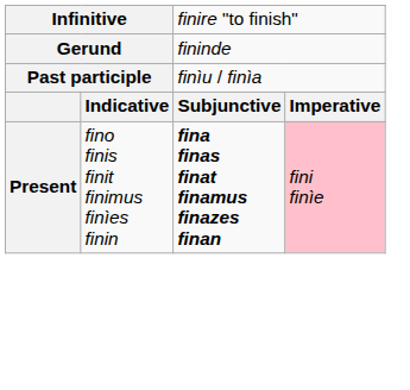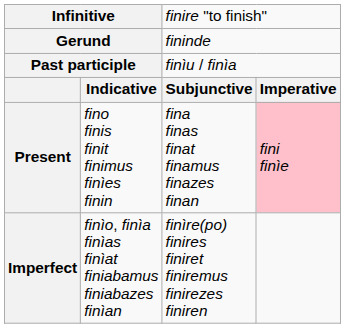Present | column 3: bold -> normal
+ row: Imperfect | finìo, finìa finìas finìat finiabamus finiabazes finìan | finìre(po) finires finiret finiremus finirezes finiren
